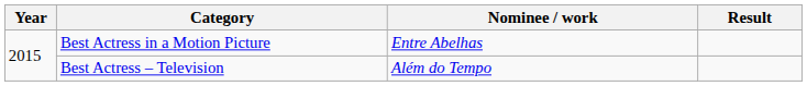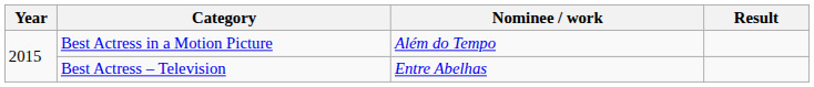Best Actress in a Motion Picture | Nominee / work: Entre Abelhas -> Além do Tempo
Best Actress – Television | Nominee / work: Além do Tempo -> Entre Abelhas
